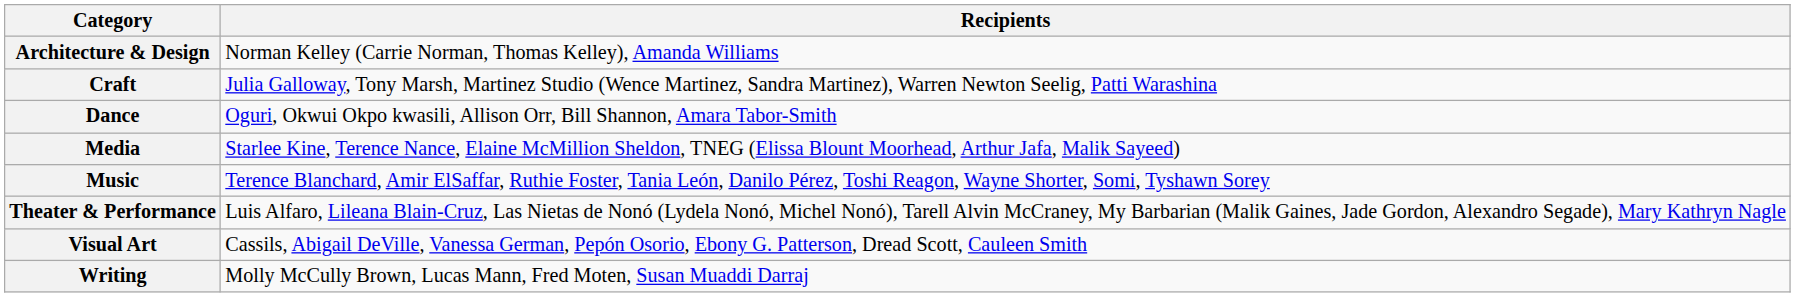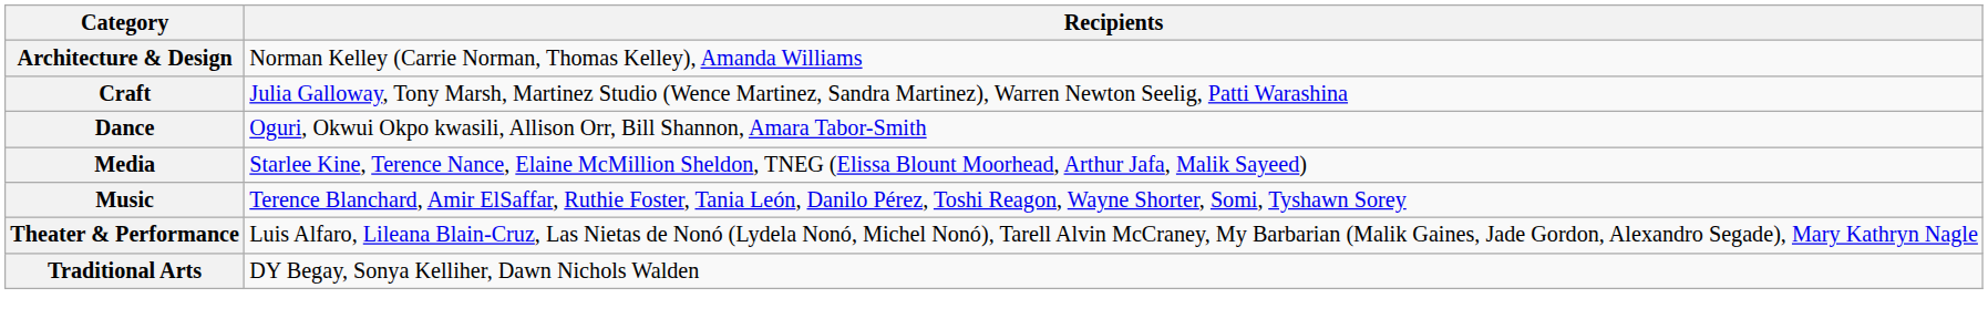+ row: Traditional Arts | DY Begay, Sonya Kelliher, Dawn Nichols Walden
- row: Visual Art | Cassils, Abigail DeVille, Vanessa German, Pepón Osorio, Ebony G. Patterson, Dread Scott, Cauleen Smith
- row: Writing | Molly McCully Brown, Lucas Mann, Fred Moten, Susan Muaddi Darraj
